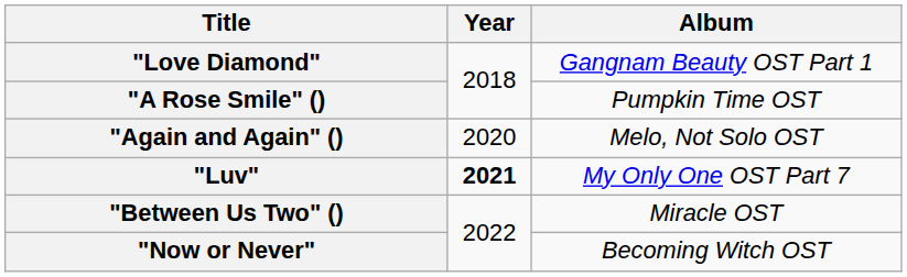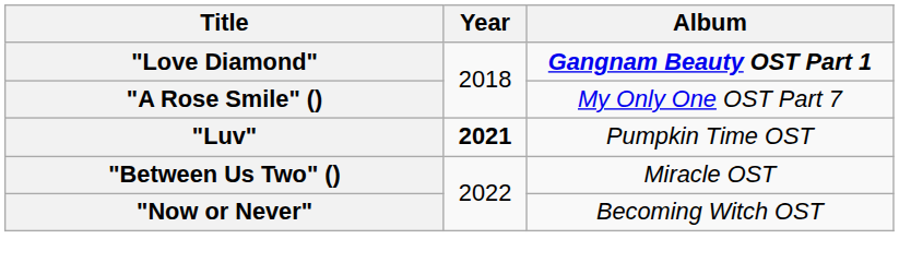"Love Diamond" | Album: normal -> bold
"A Rose Smile" () | Album: Pumpkin Time OST -> My Only One OST Part 7
- row: "Again and Again" () | 2020 | Melo, Not Solo OST
"Luv" | Album: My Only One OST Part 7 -> Pumpkin Time OST
